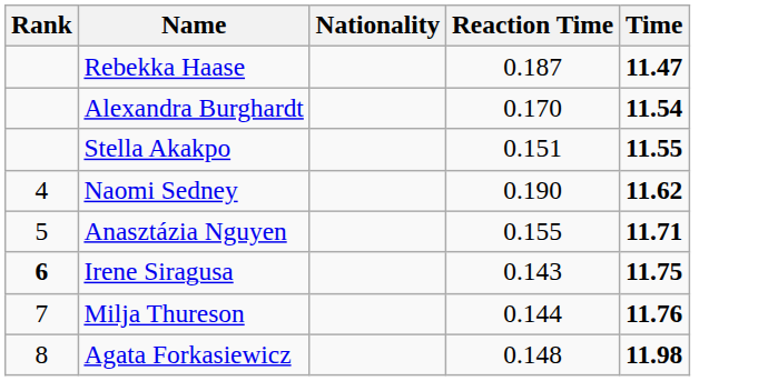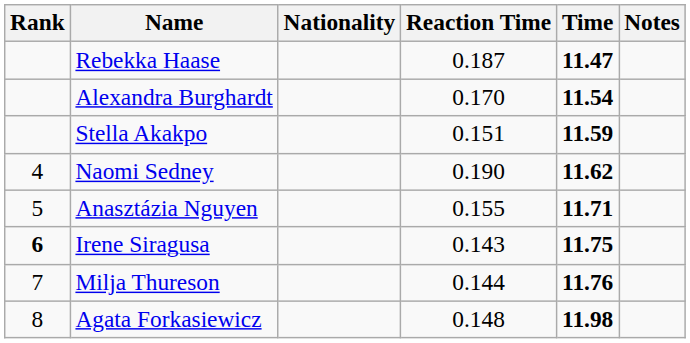+ column: Notes
Stella Akakpo | Time: 11.55 -> 11.59
